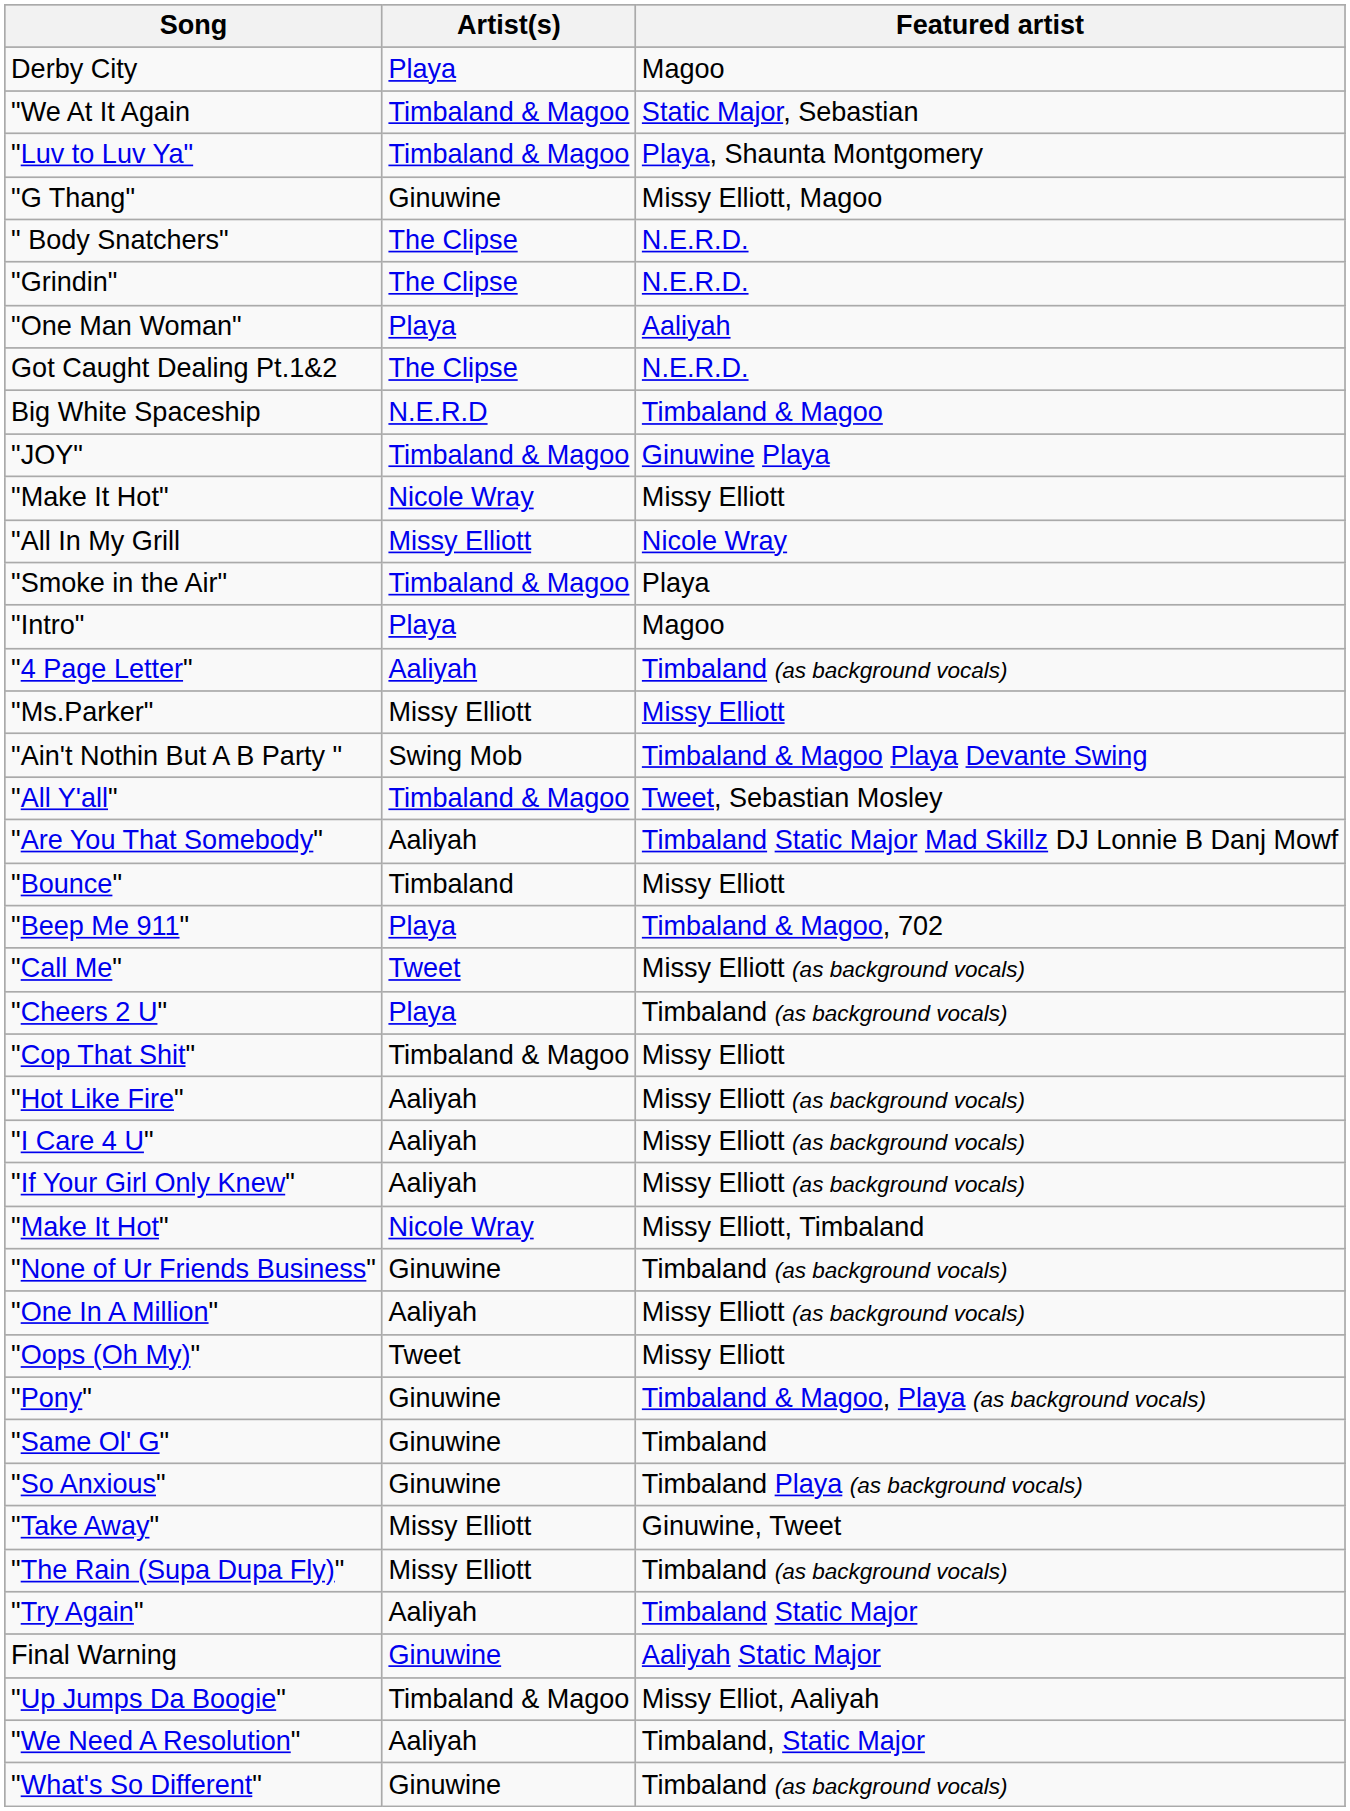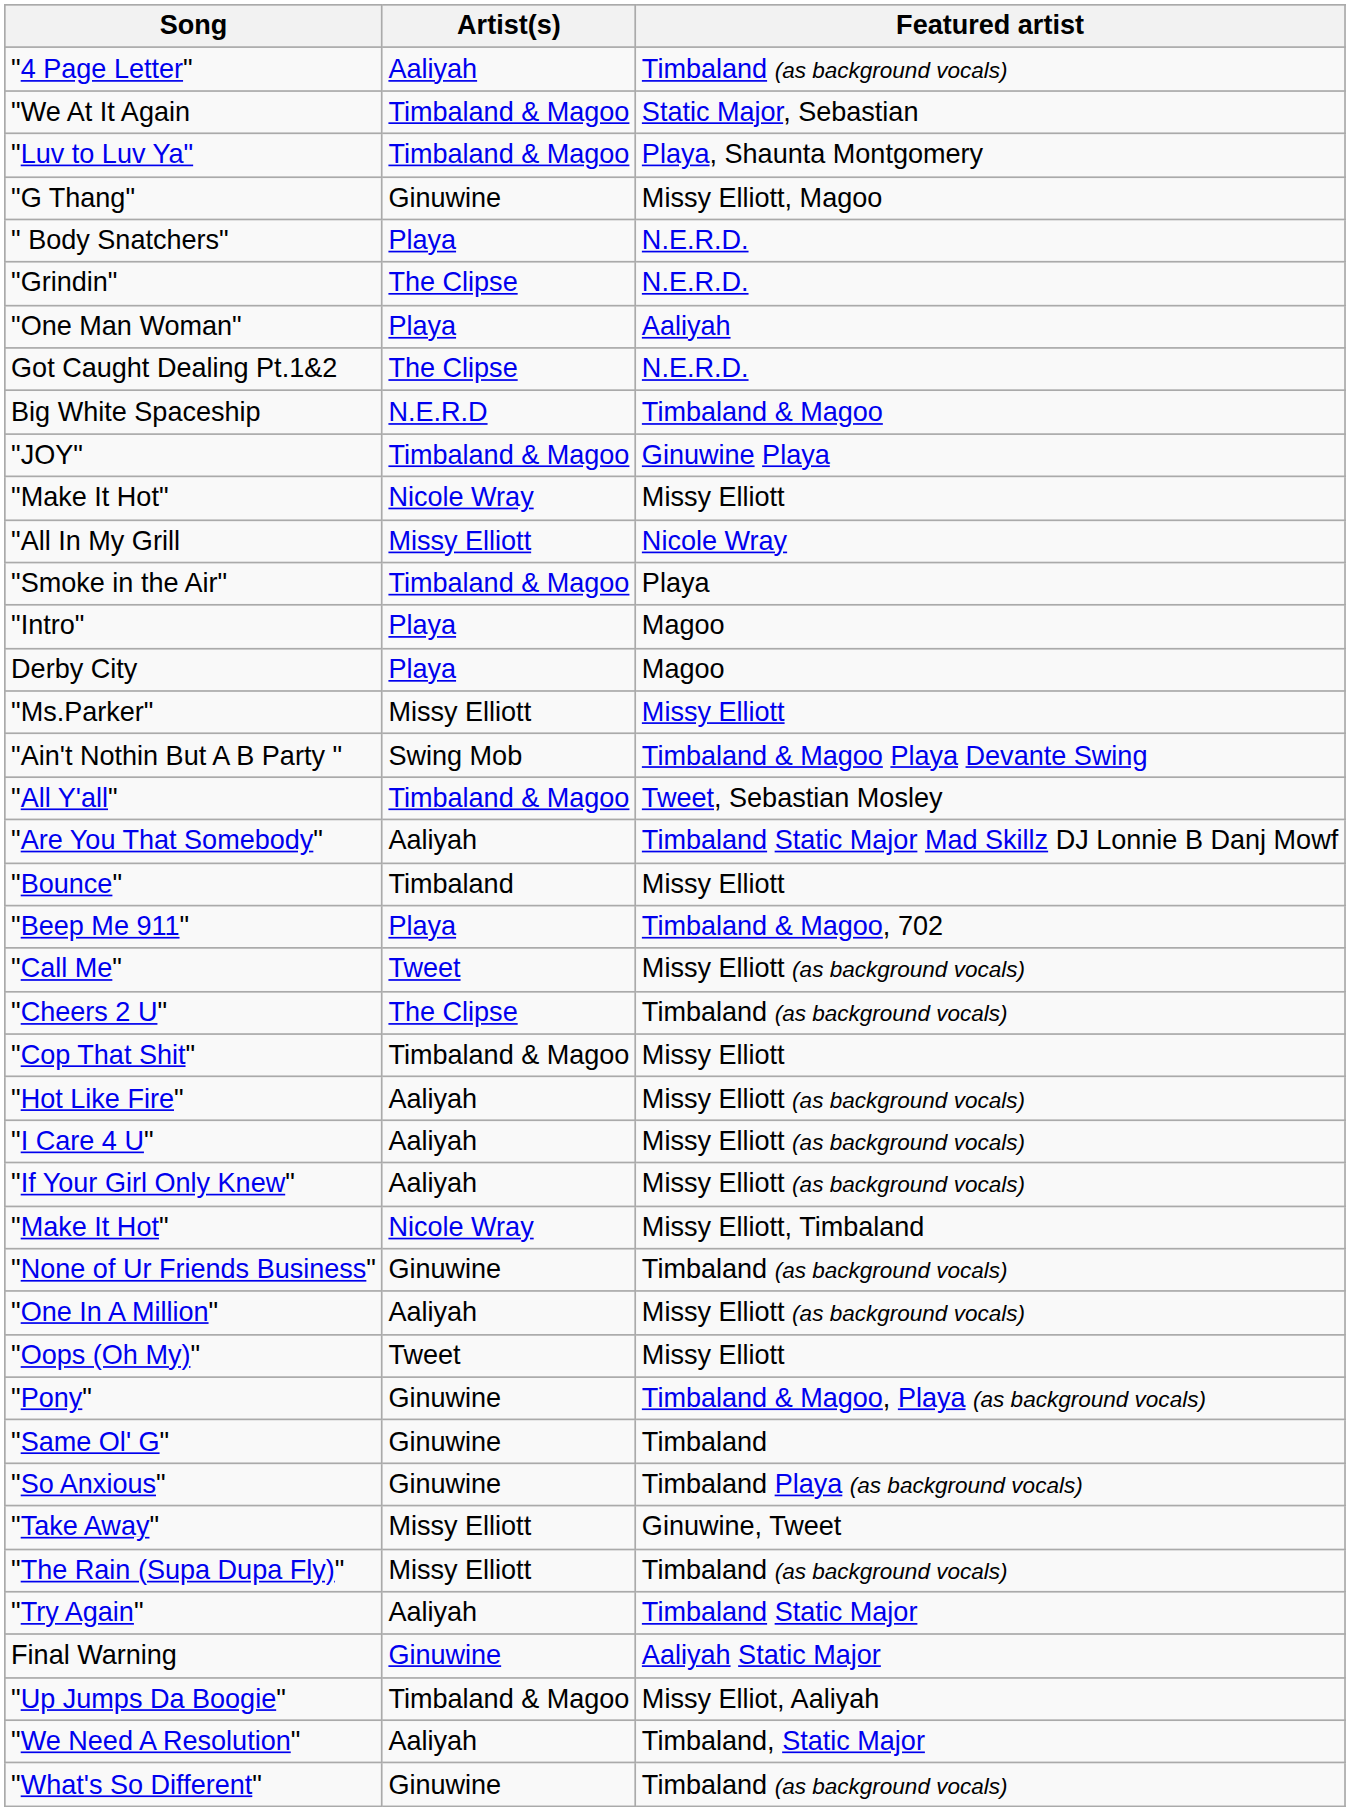rows swapped: "4 Page Letter" <-> Derby City
" Body Snatchers" | Artist(s): The Clipse -> Playa
"Cheers 2 U" | Artist(s): Playa -> The Clipse
